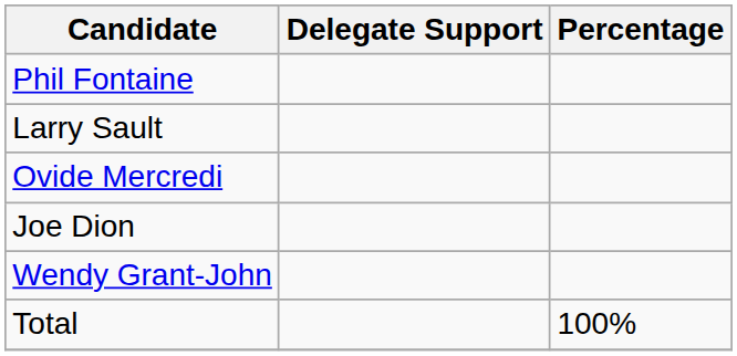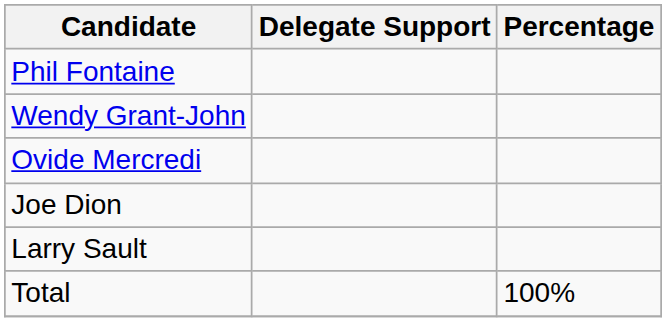rows swapped: Wendy Grant-John <-> Larry Sault
